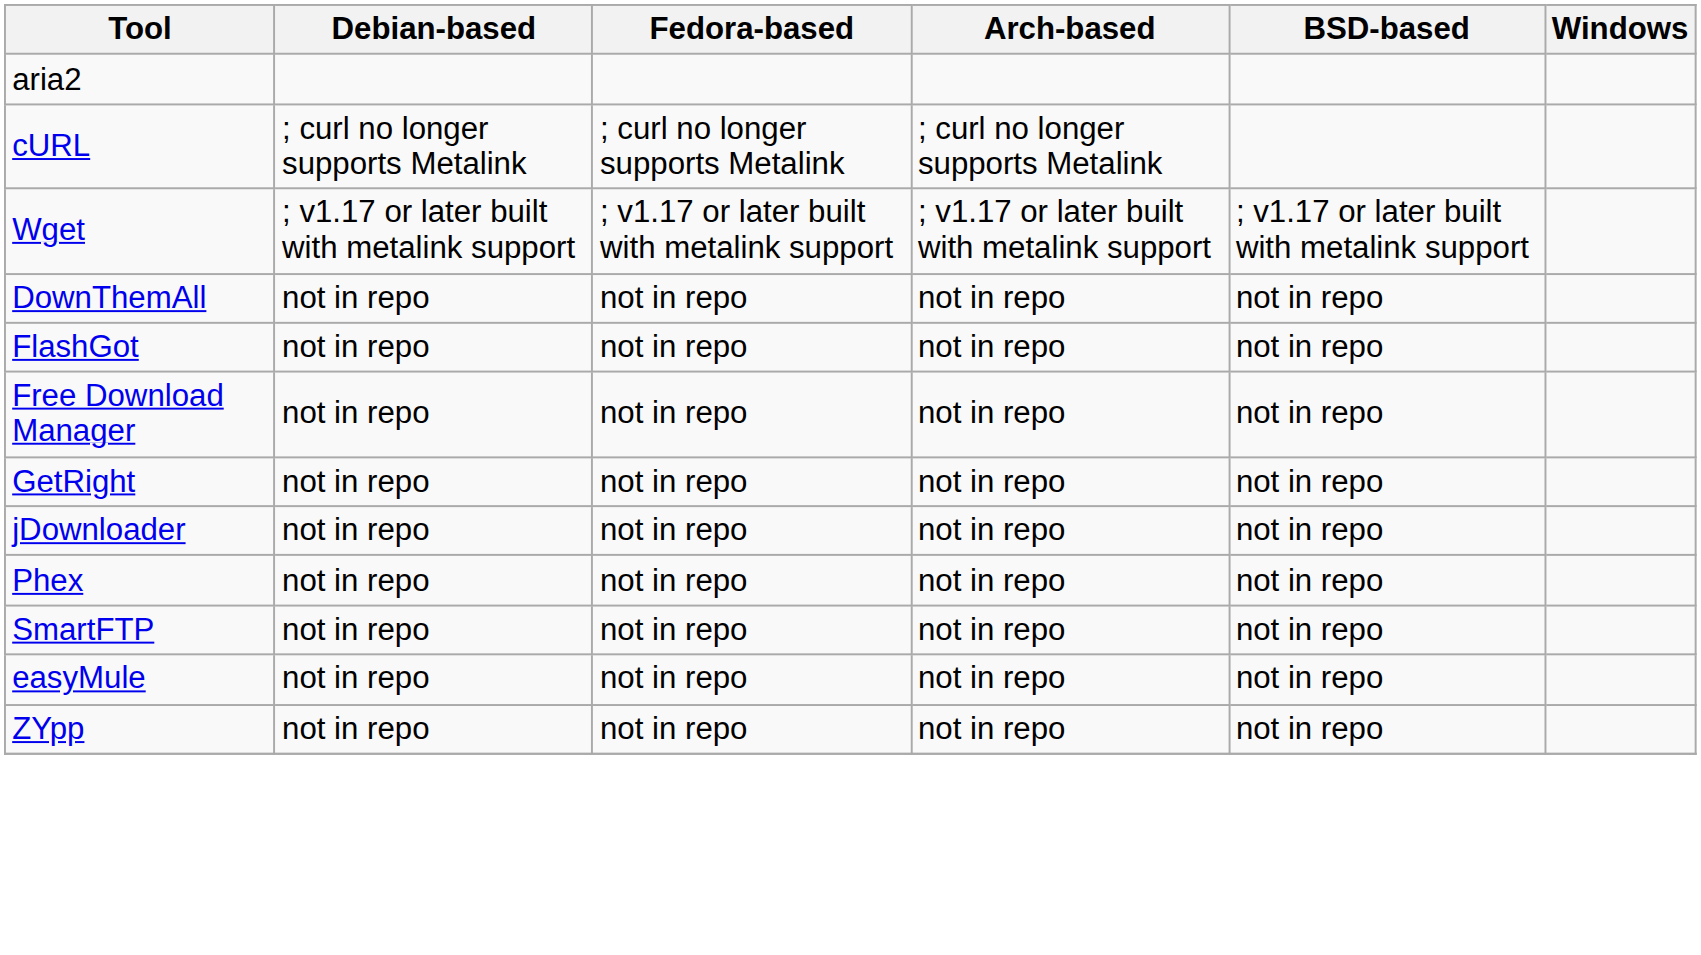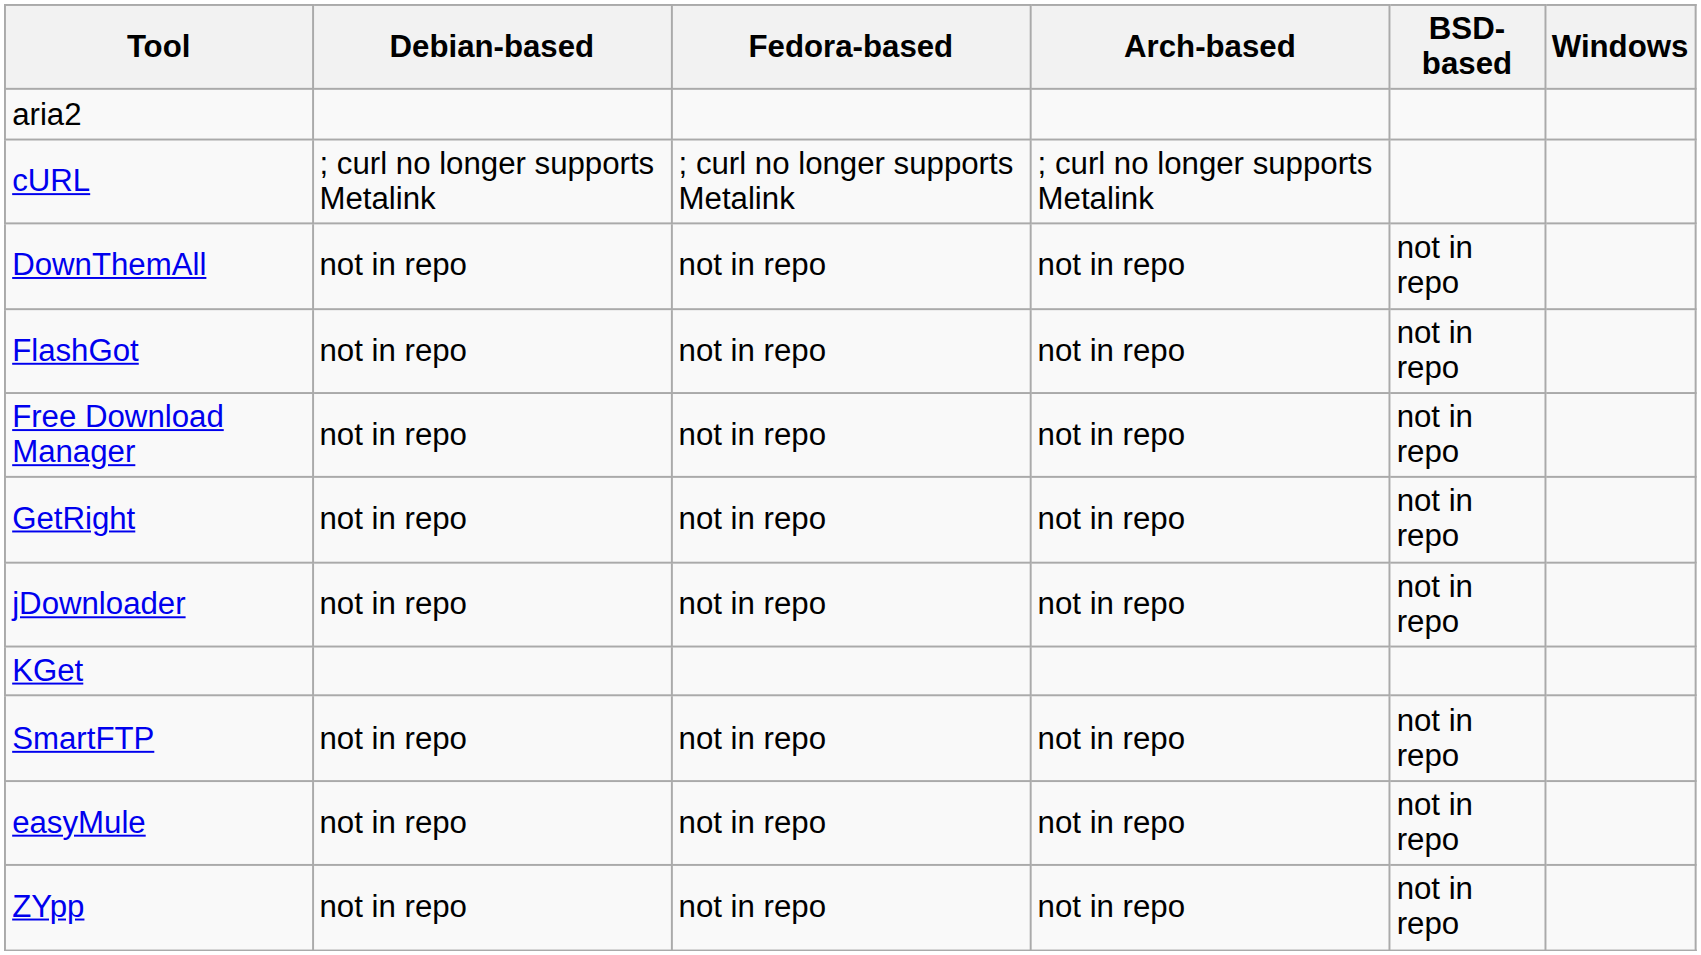- row: Wget | ; v1.17 or later built with metalink support | ; v1.17 or later built with metalink support | ; v1.17 or later built with metalink support | ; v1.17 or later built with metalink support
+ row: KGet
- row: Phex | not in repo | not in repo | not in repo | not in repo
